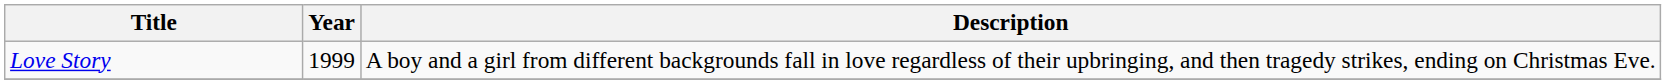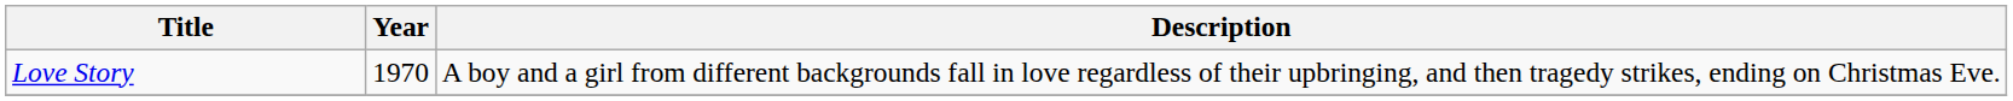Love Story | Year: 1999 -> 1970
